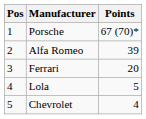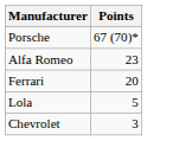- column: Pos | 1 | 2 | 3 | 4 | 5
Alfa Romeo | Points: 39 -> 23
Chevrolet | Points: 4 -> 3
